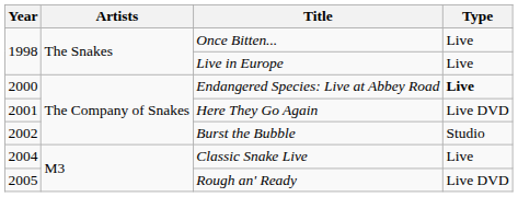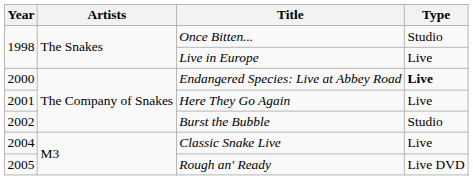Once Bitten... | Type: Live -> Studio
Here They Go Again | Type: Live DVD -> Live
